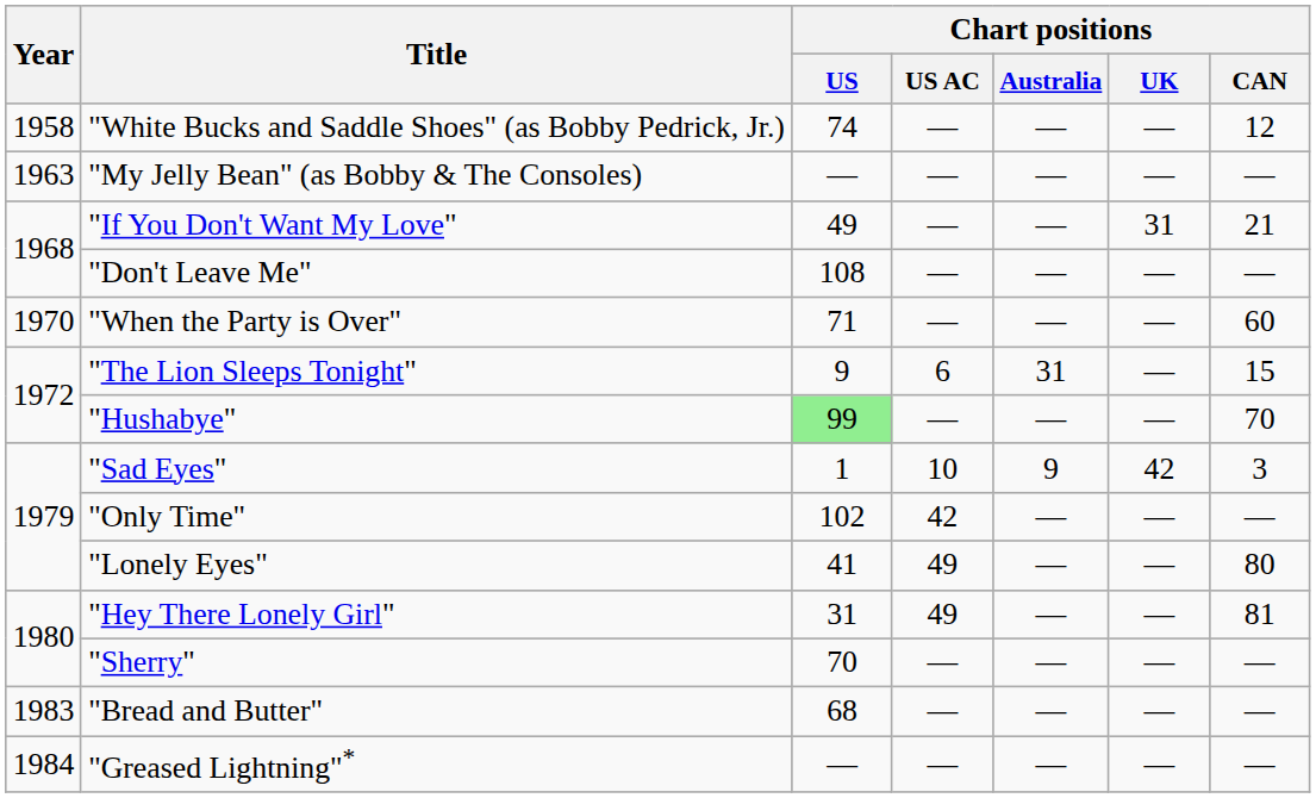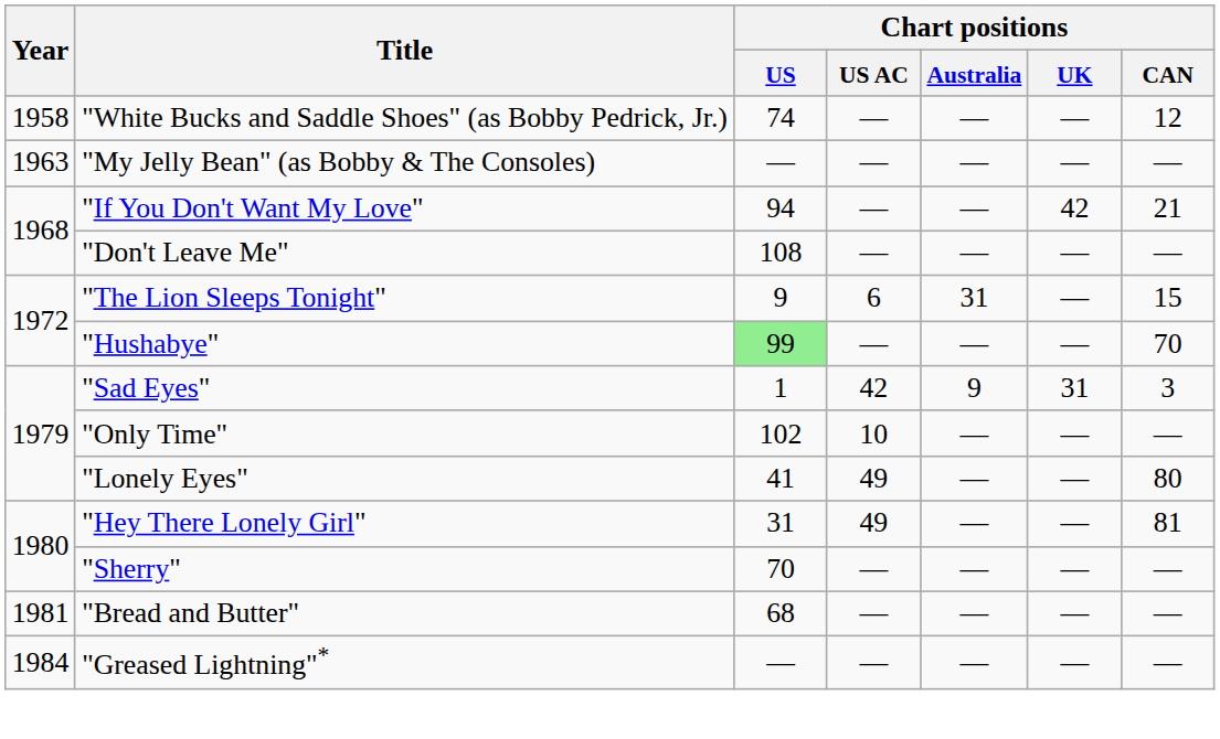"If You Don't Want My Love" | Chart positions / US: 49 -> 94
"If You Don't Want My Love" | Chart positions / UK: 31 -> 42
- row: 1970 | "When the Party is Over" | 71 | — | — | — | 60
"Sad Eyes" | Chart positions / US AC: 10 -> 42
"Sad Eyes" | Chart positions / UK: 42 -> 31
"Only Time" | Chart positions / US AC: 42 -> 10
"Bread and Butter" | Year: 1983 -> 1981
